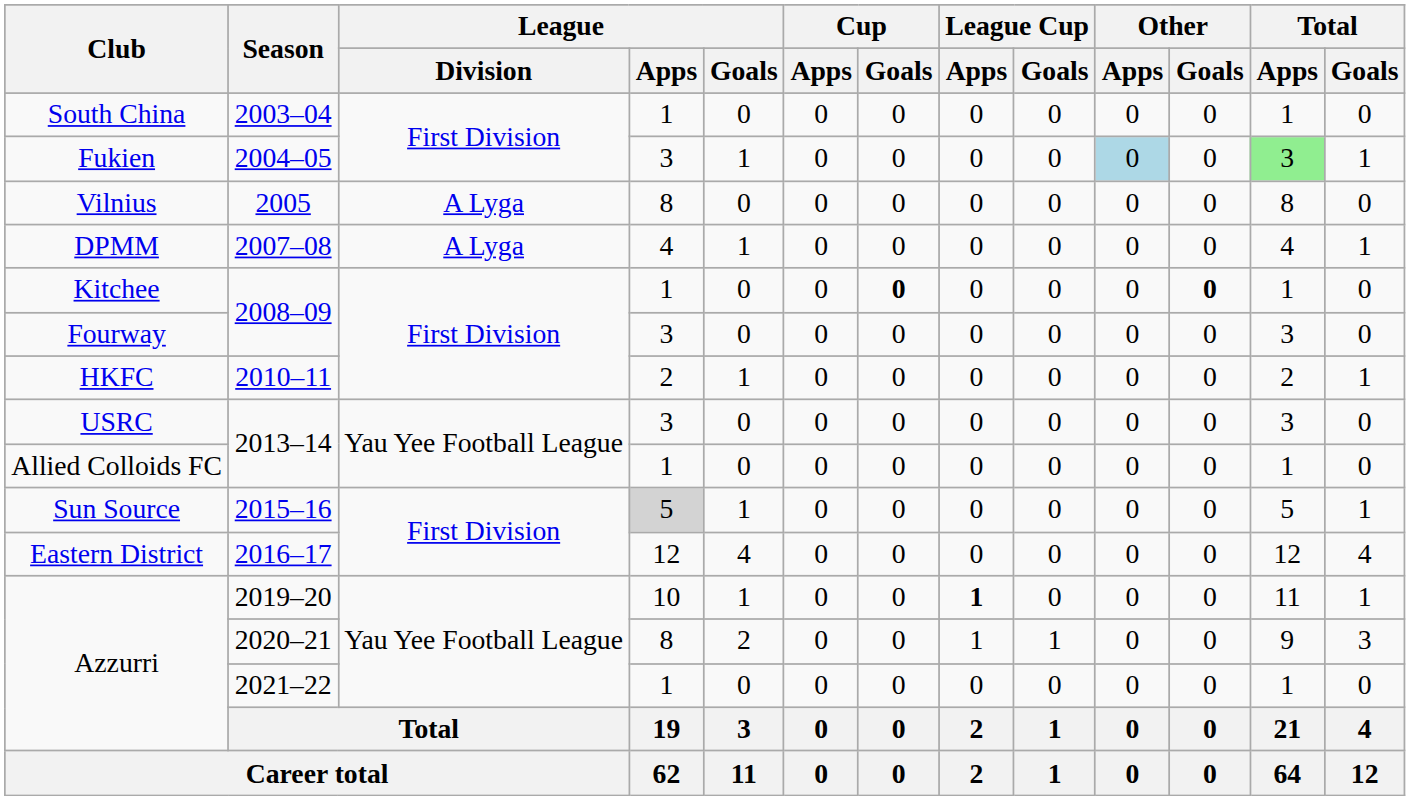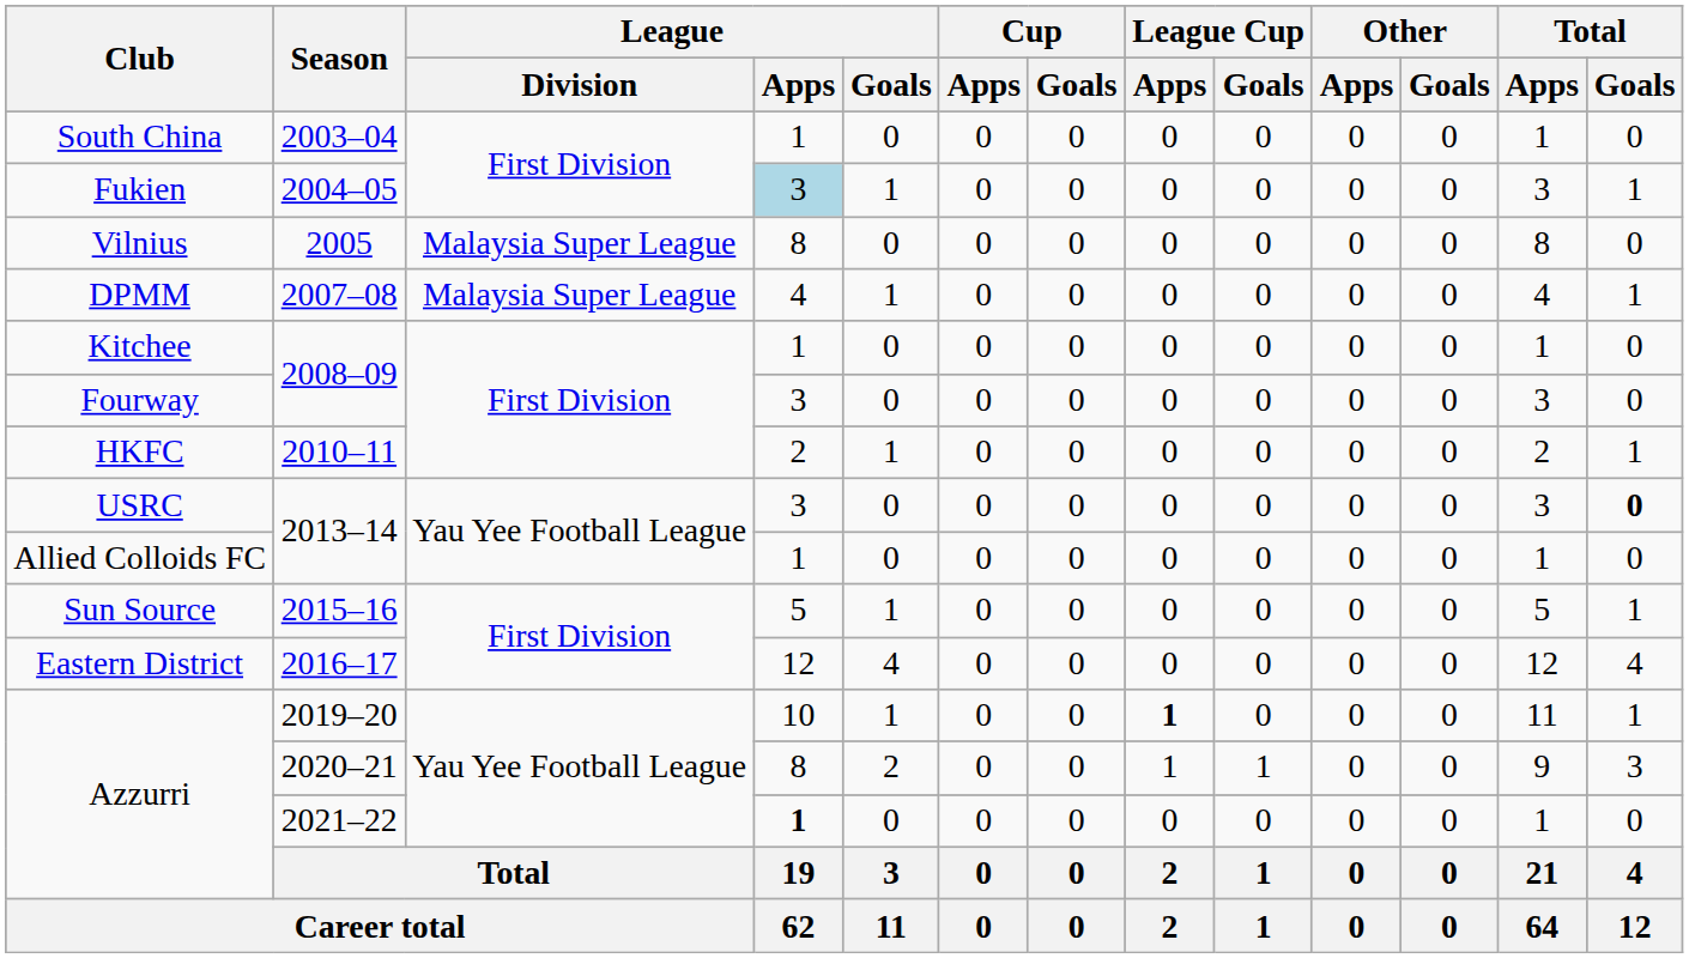Fukien | League / Apps: no background -> lightblue background
Fukien | Other / Apps: lightblue background -> no background
Fukien | Total / Apps: lightgreen background -> no background
Vilnius | League / Division: A Lyga -> Malaysia Super League
DPMM | League / Division: A Lyga -> Malaysia Super League
Kitchee | Cup / Goals: bold -> normal
Kitchee | Other / Goals: bold -> normal
USRC | Total / Goals: normal -> bold
Sun Source | League / Apps: lightgrey background -> no background
Azzurri / 2021–22 | League / Apps: normal -> bold
